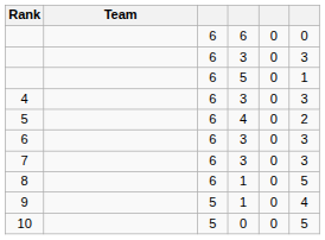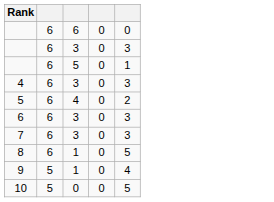- column: Team
